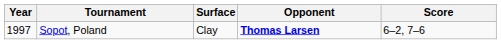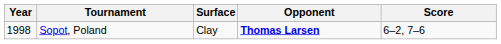Sopot, Poland | Year: 1997 -> 1998
